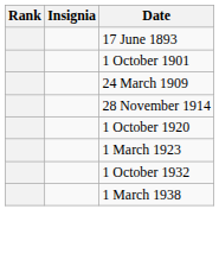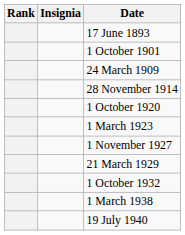+ row: 1 November 1927
+ row: 21 March 1929
+ row: 19 July 1940
